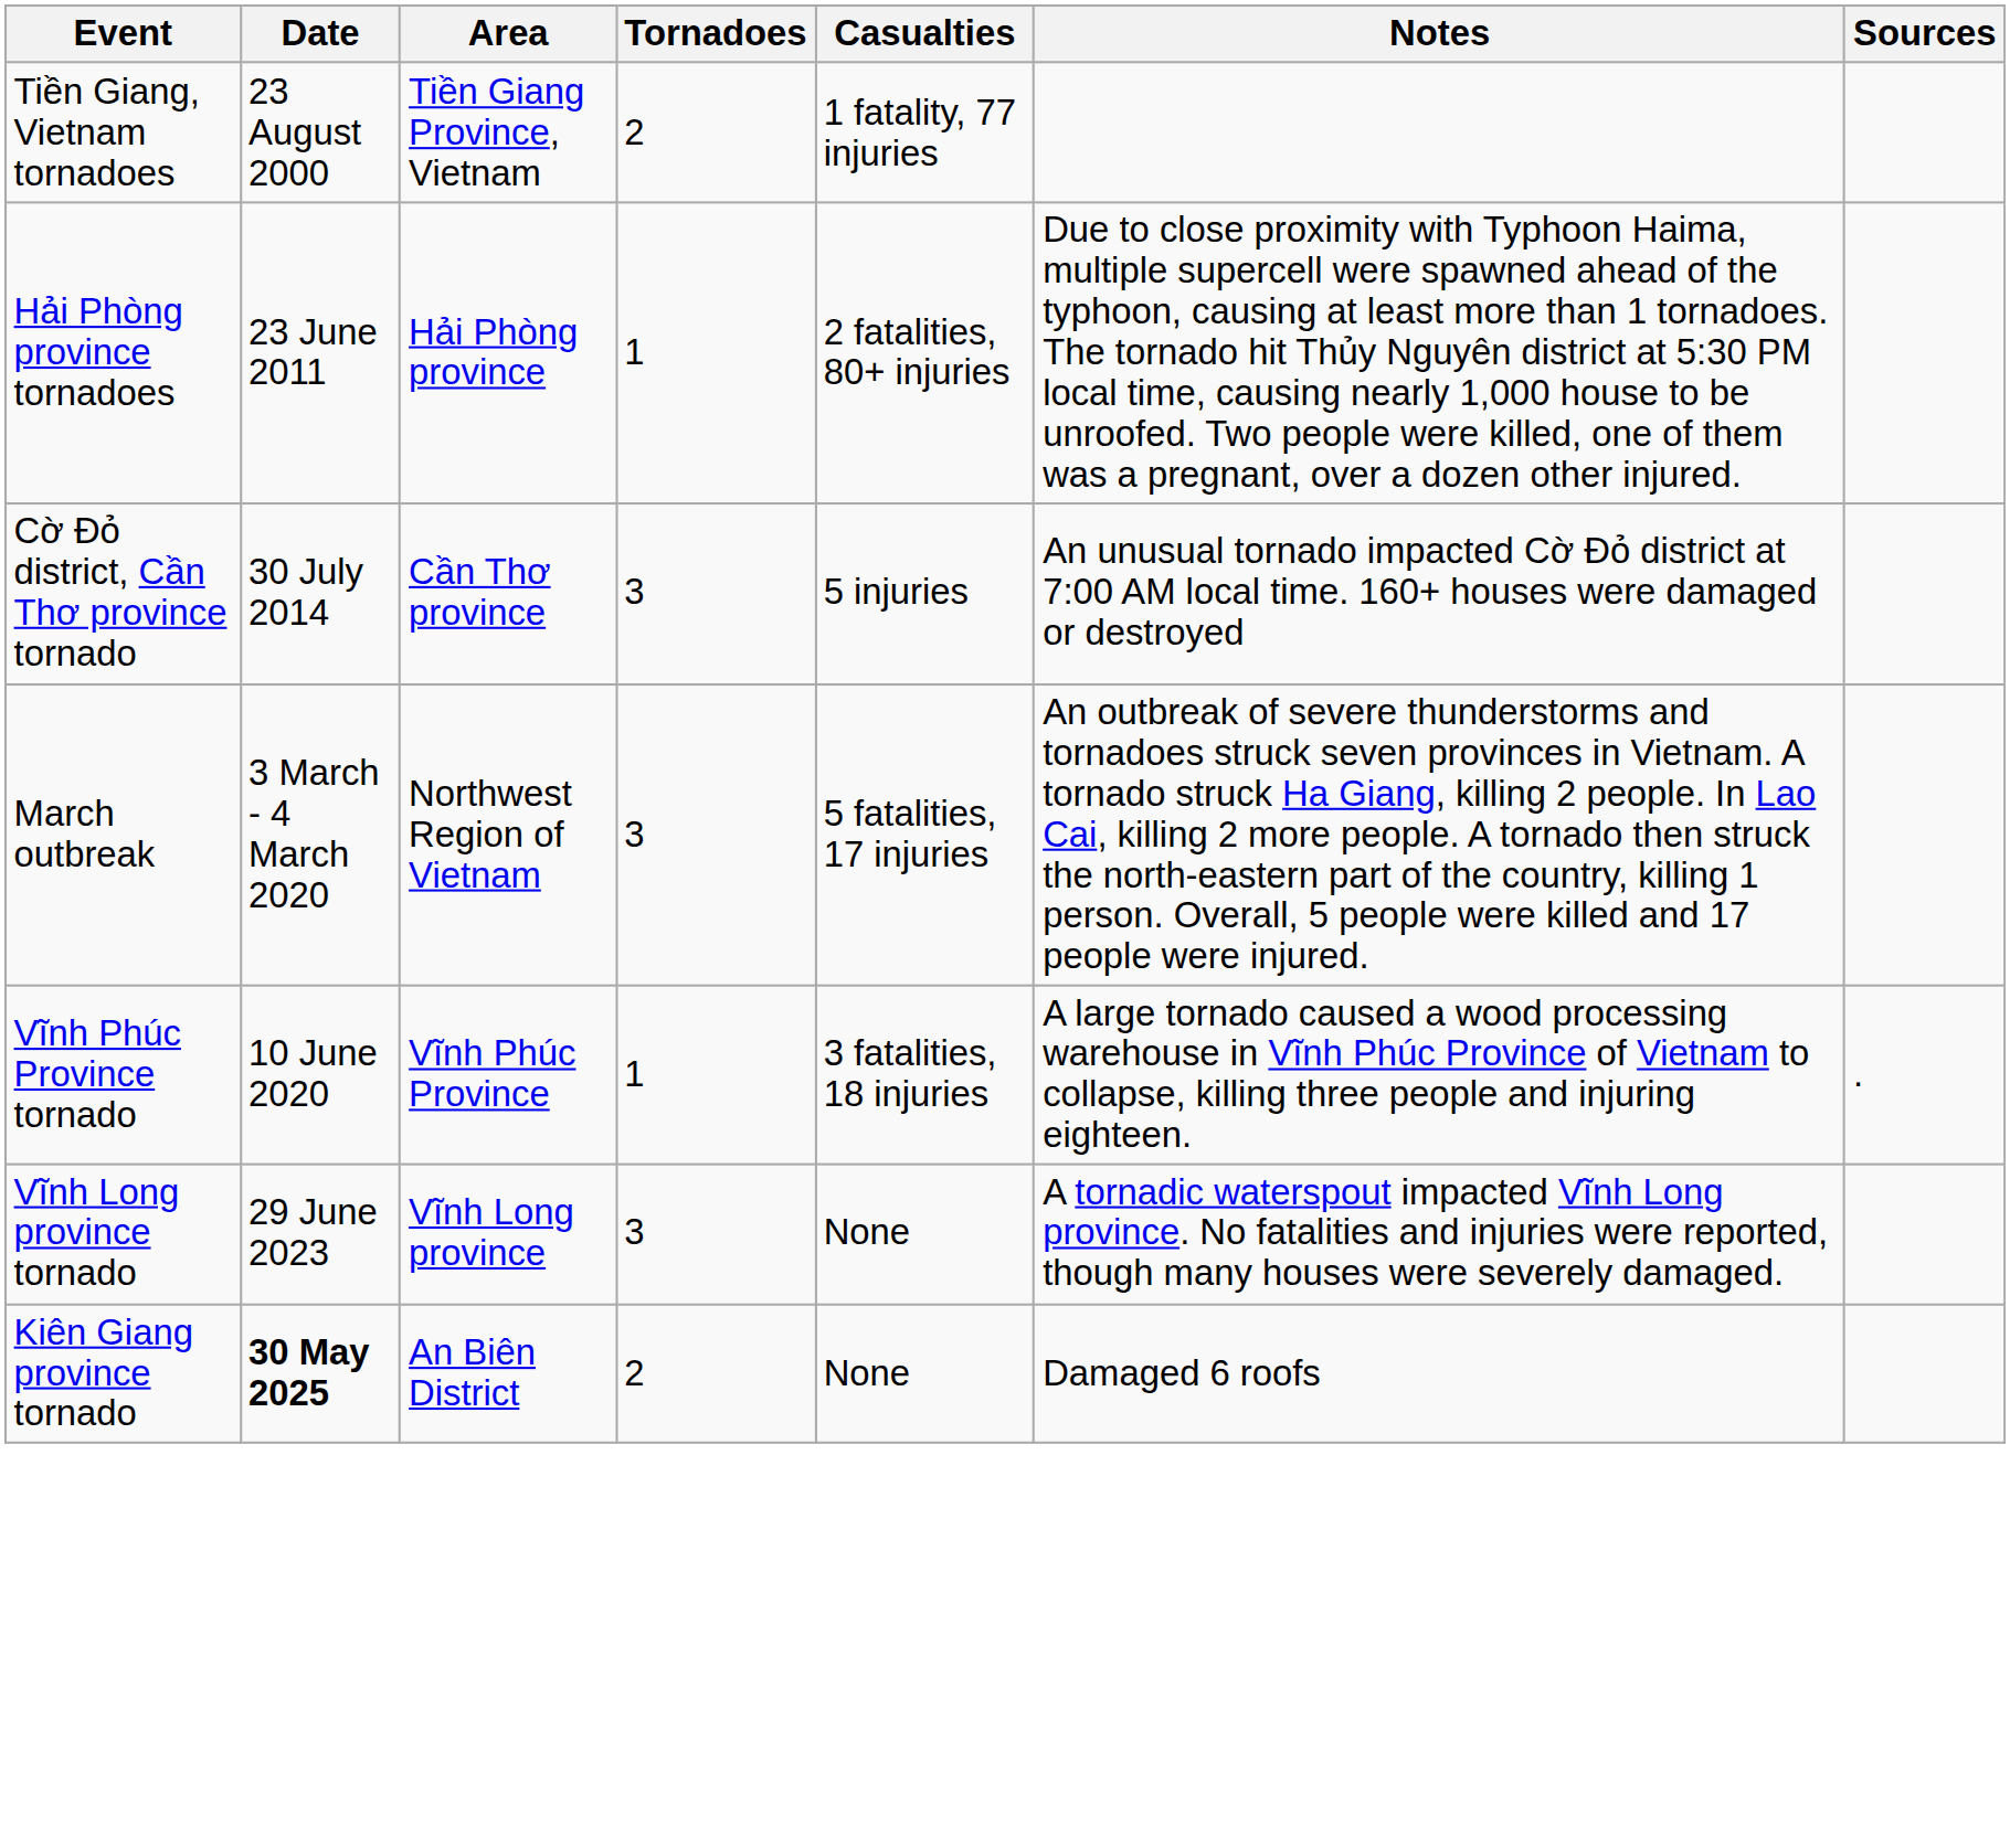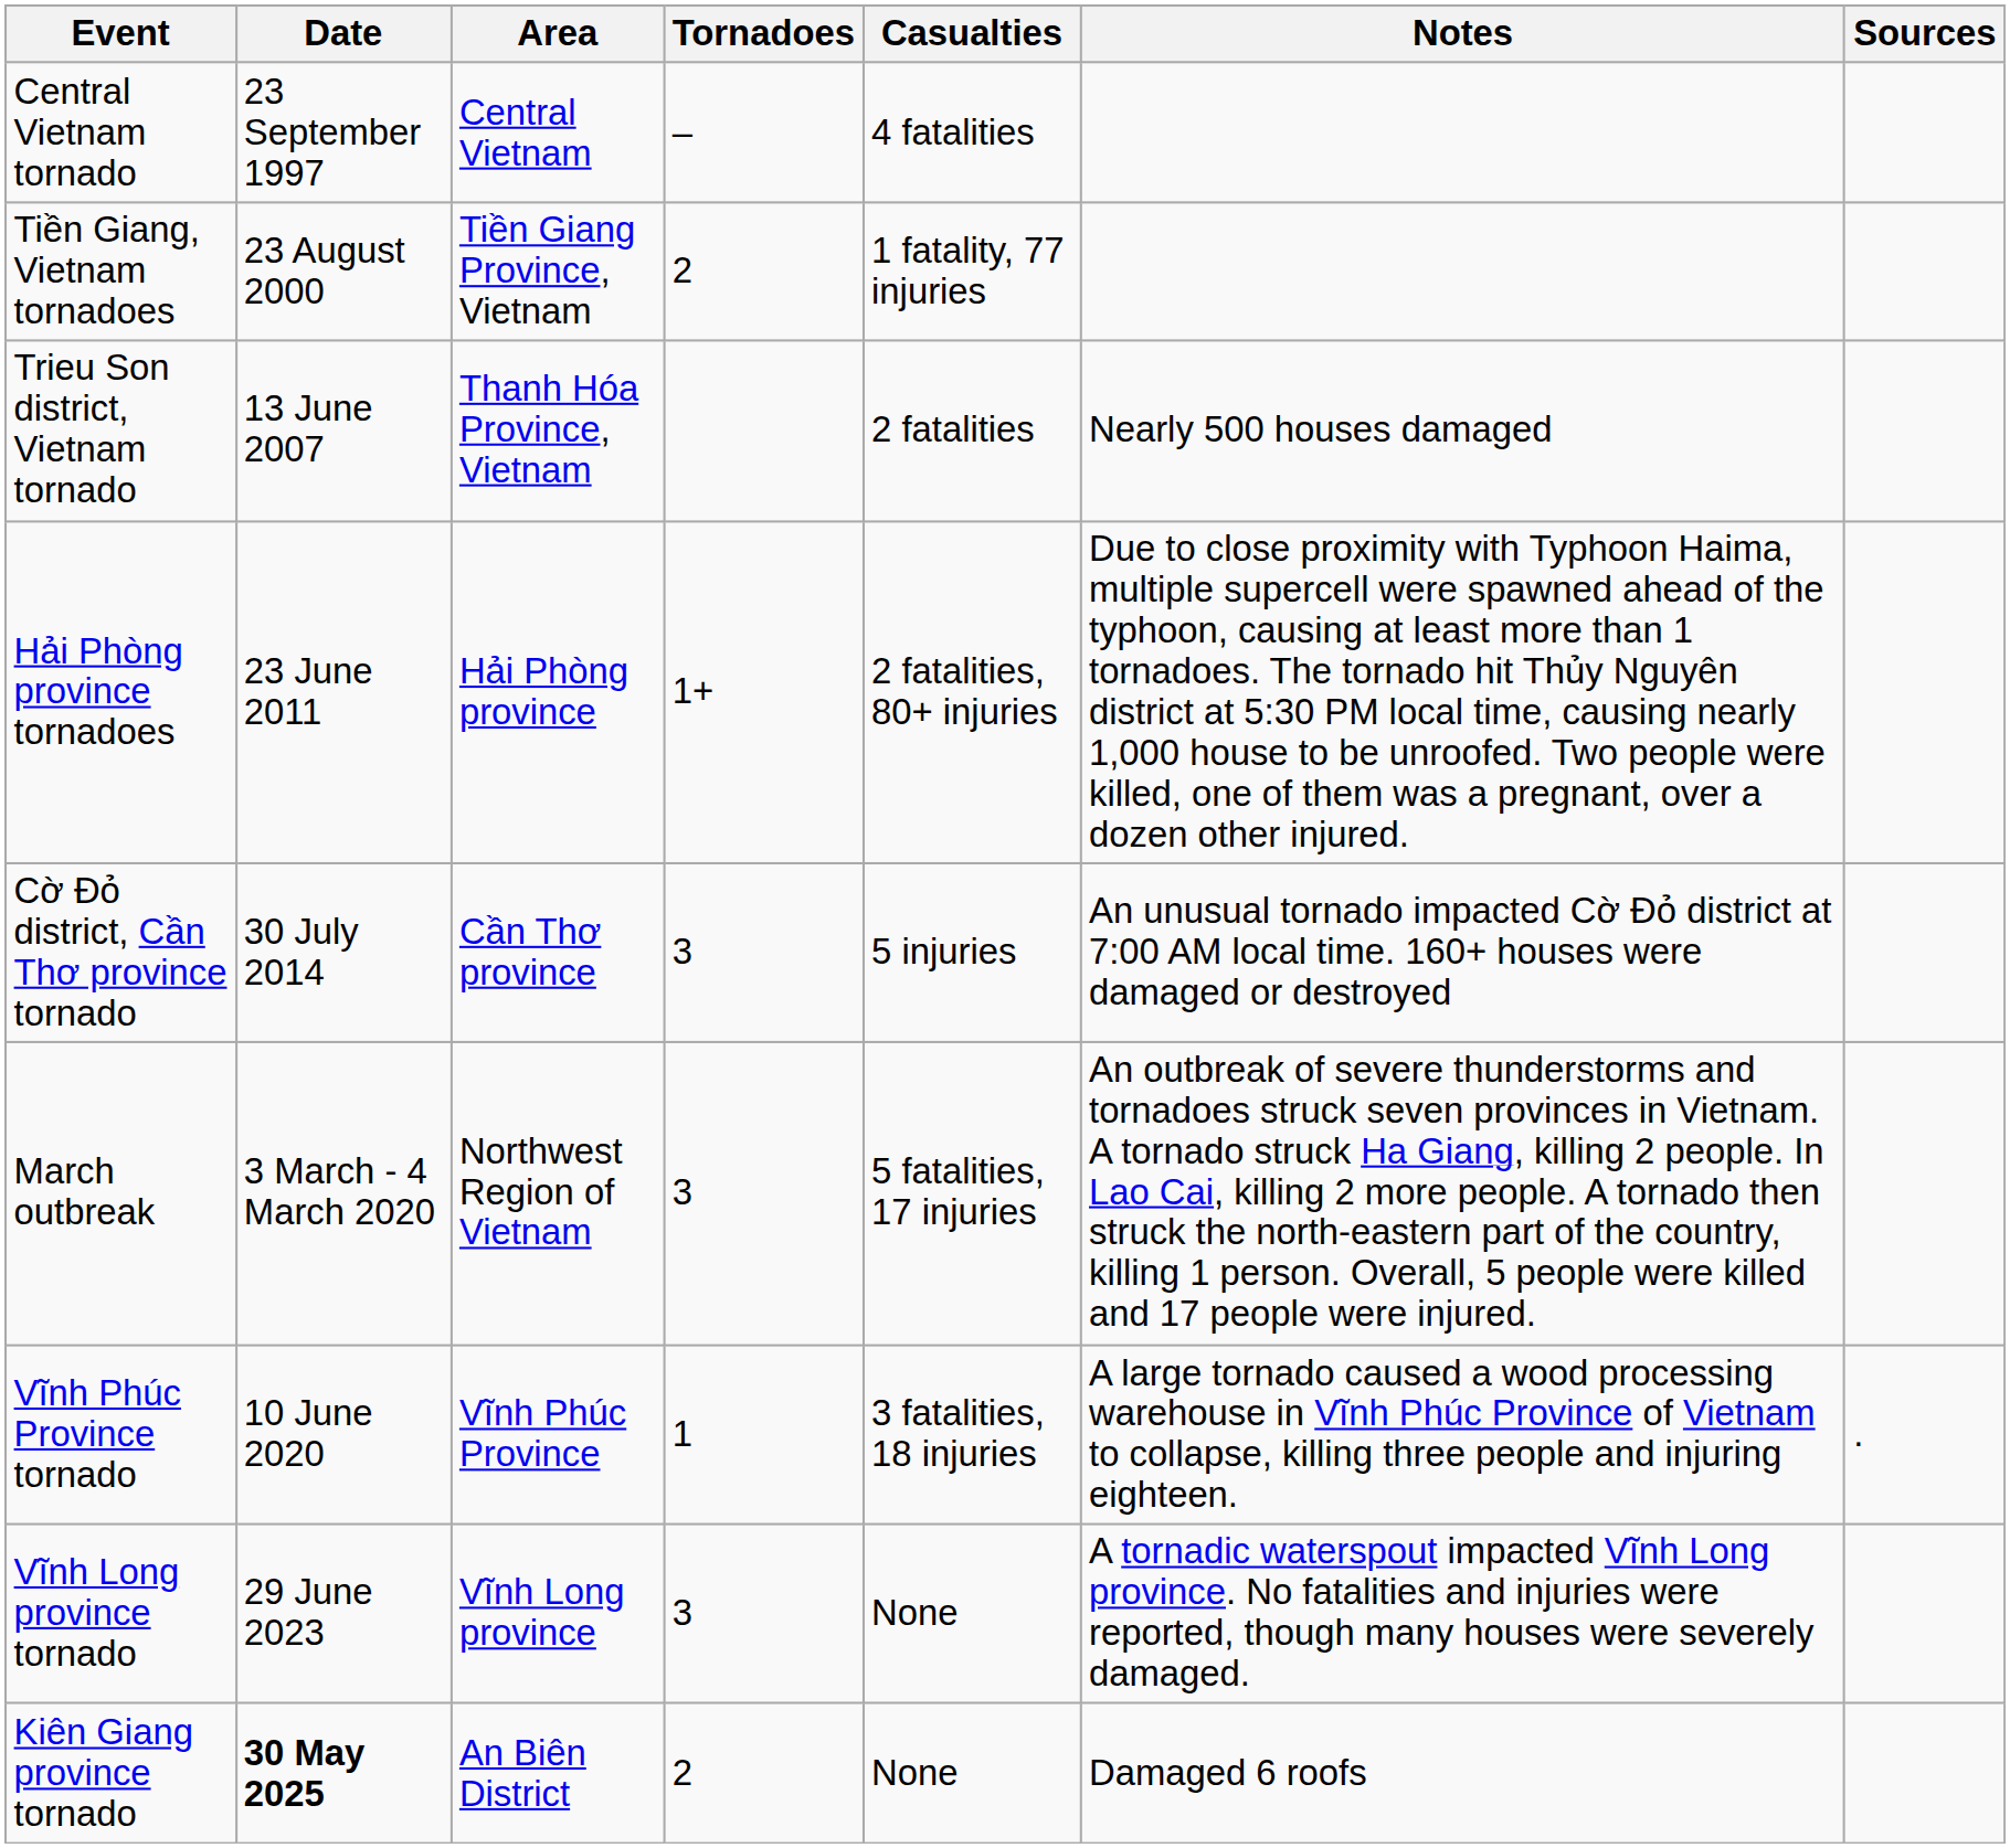+ row: Central Vietnam tornado | 23 September 1997 | Central Vietnam | – | 4 fatalities
+ row: Trieu Son district, Vietnam tornado | 13 June 2007 | Thanh Hóa Province, Vietnam | 2 fatalities | Nearly 500 houses damaged
Hải Phòng province tornadoes | Tornadoes: 1 -> 1+
